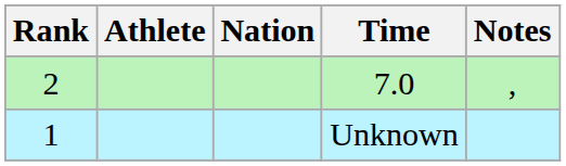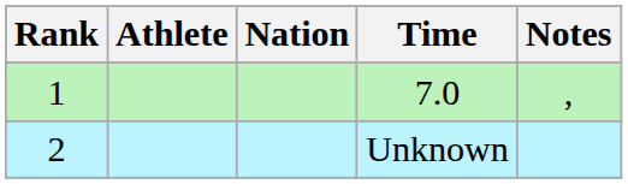7.0 | Rank: 2 -> 1
Unknown | Rank: 1 -> 2
